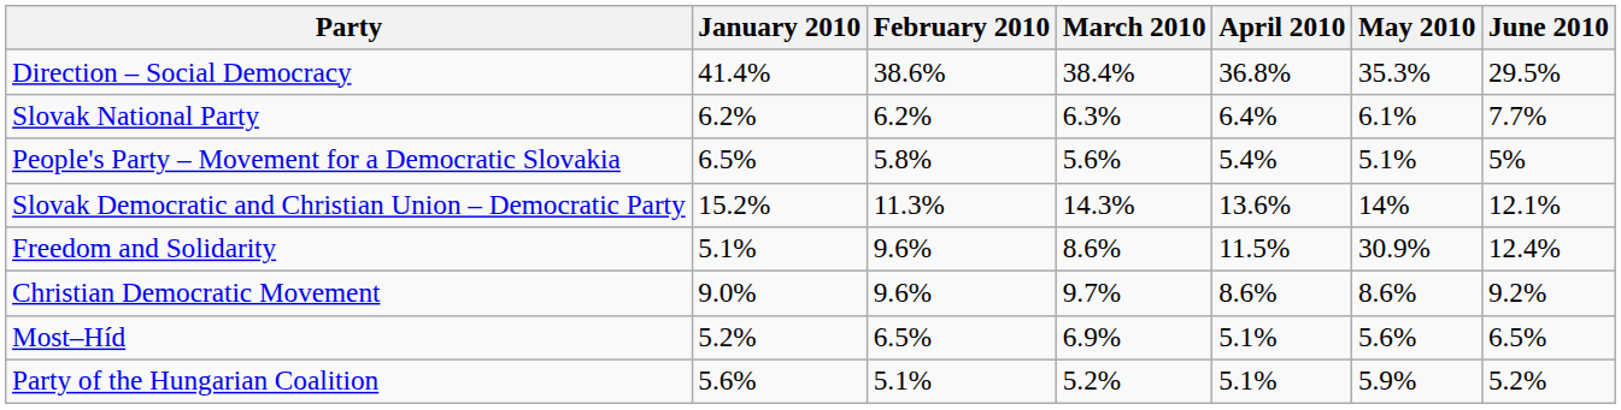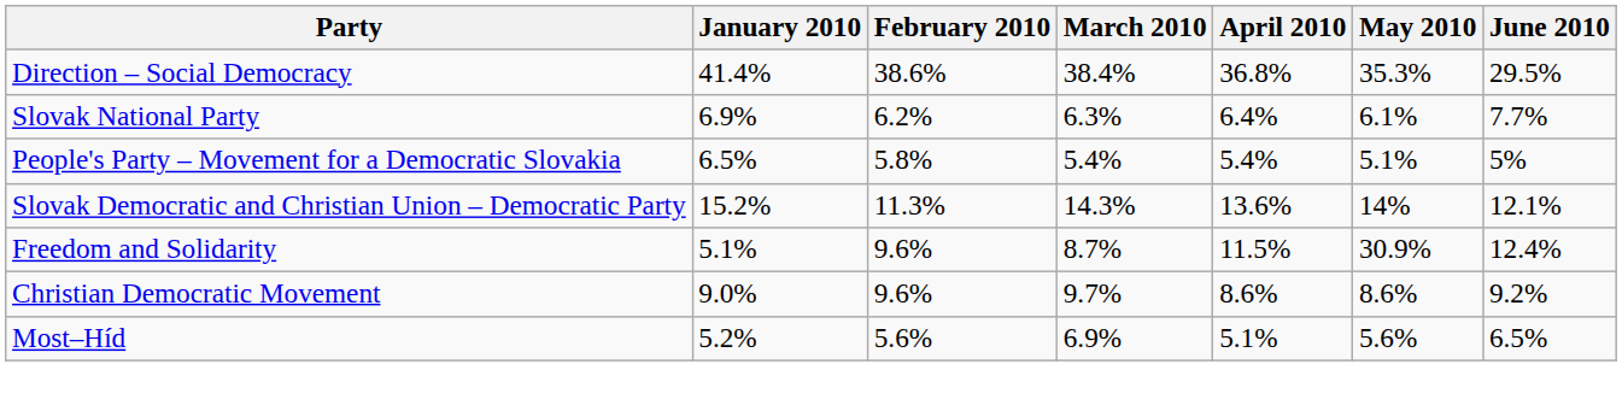Slovak National Party | January 2010: 6.2% -> 6.9%
People's Party – Movement for a Democratic Slovakia | March 2010: 5.6% -> 5.4%
Freedom and Solidarity | March 2010: 8.6% -> 8.7%
Most–Híd | February 2010: 6.5% -> 5.6%
- row: Party of the Hungarian Coalition | 5.6% | 5.1% | 5.2% | 5.1% | 5.9% | 5.2%
